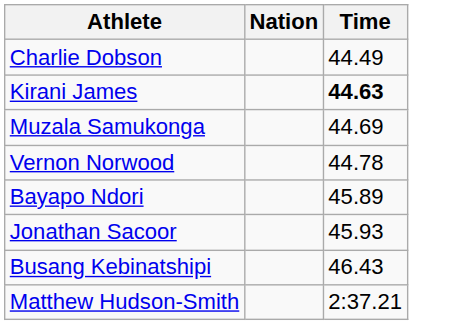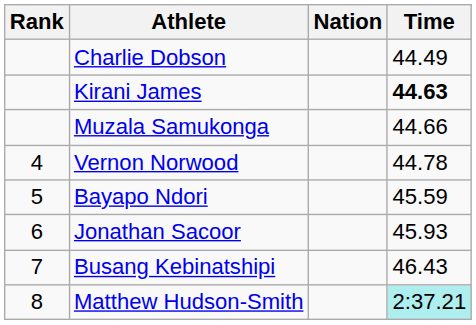+ column: Rank | 4 | 5 | 6 | 7 | 8
Muzala Samukonga | Time: 44.69 -> 44.66
Bayapo Ndori | Time: 45.89 -> 45.59
Matthew Hudson-Smith | Time: no background -> paleturquoise background
